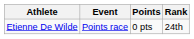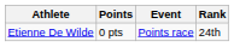columns swapped: Event <-> Points
